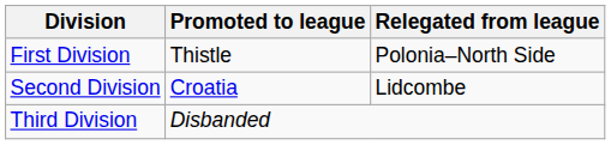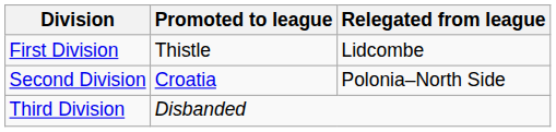First Division | Relegated from league: Polonia–North Side -> Lidcombe
Second Division | Relegated from league: Lidcombe -> Polonia–North Side
